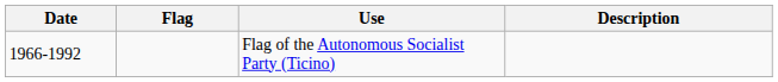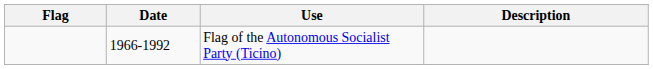columns swapped: Flag <-> Date
